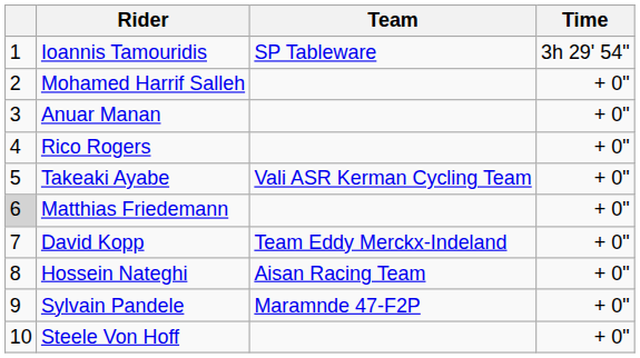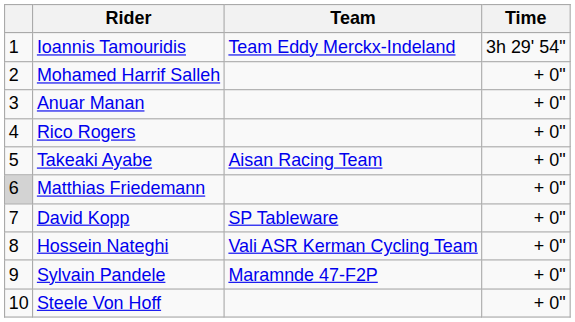Ioannis Tamouridis | Team: SP Tableware -> Team Eddy Merckx-Indeland
Takeaki Ayabe | Team: Vali ASR Kerman Cycling Team -> Aisan Racing Team
David Kopp | Team: Team Eddy Merckx-Indeland -> SP Tableware
Hossein Nateghi | Team: Aisan Racing Team -> Vali ASR Kerman Cycling Team
